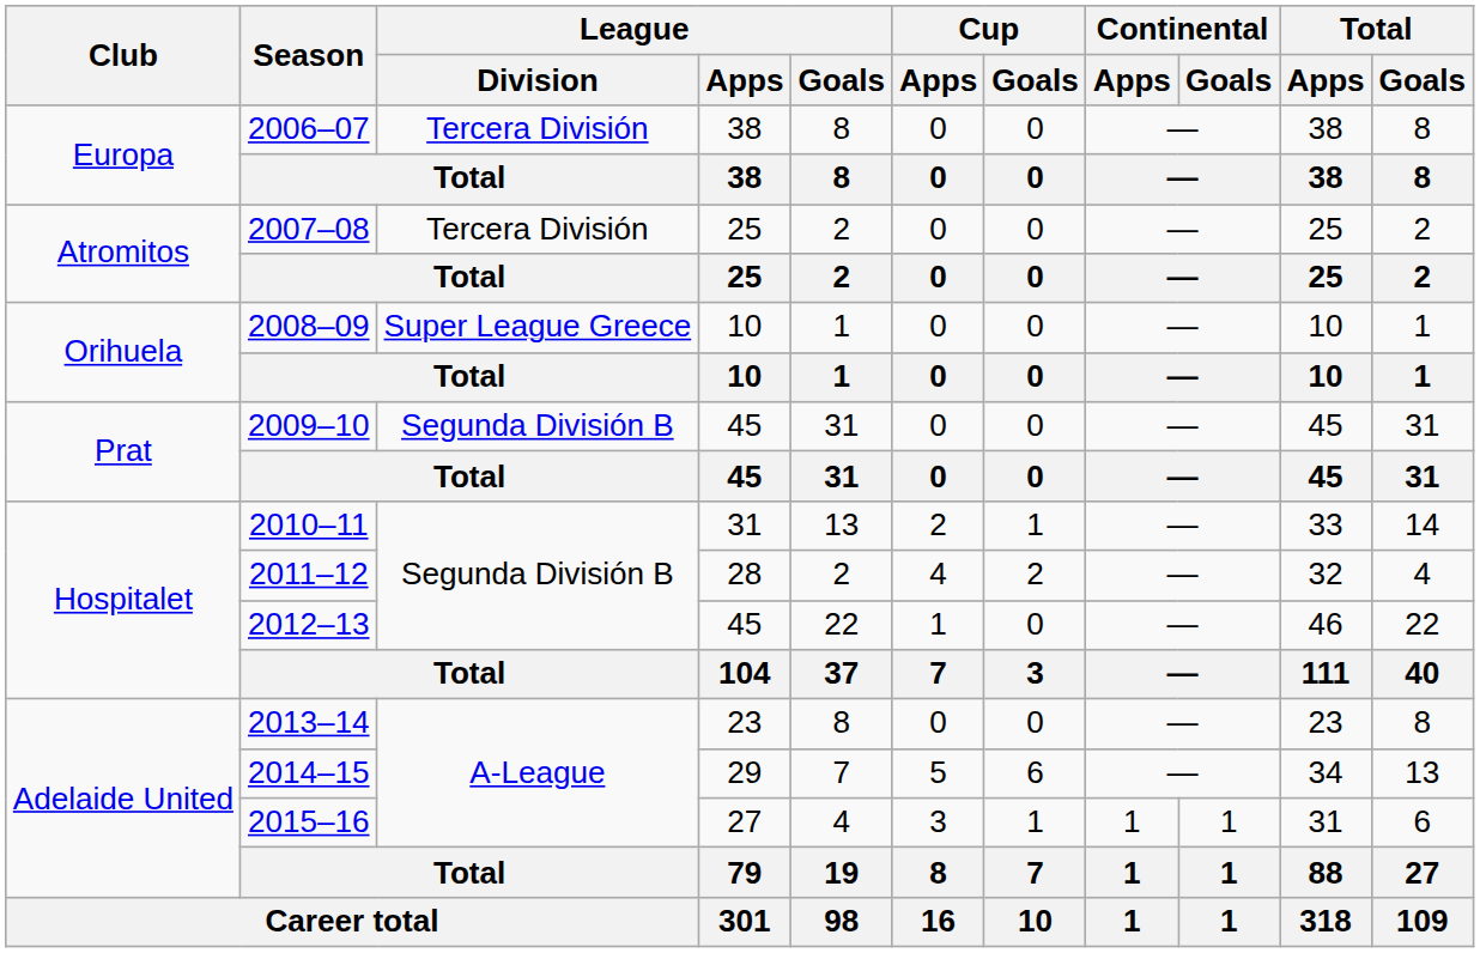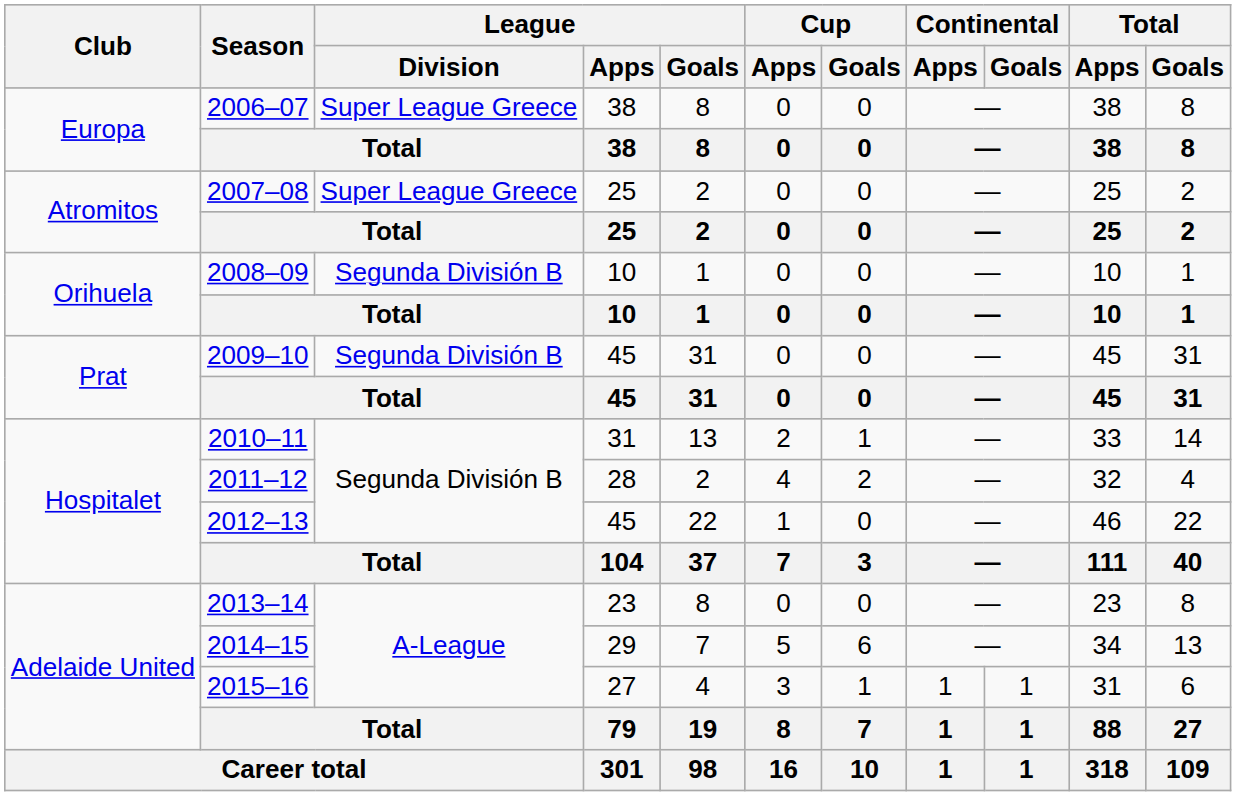2006–07 | League / Division: Tercera División -> Super League Greece
2007–08 | League / Division: Tercera División -> Super League Greece
2008–09 | League / Division: Super League Greece -> Segunda División B
